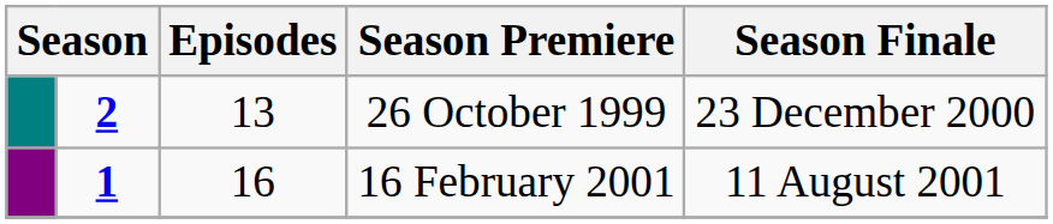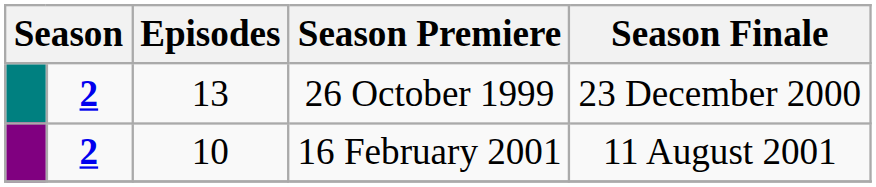16 February 2001 | column 2: 1 -> 2
16 February 2001 | Episodes: 16 -> 10
